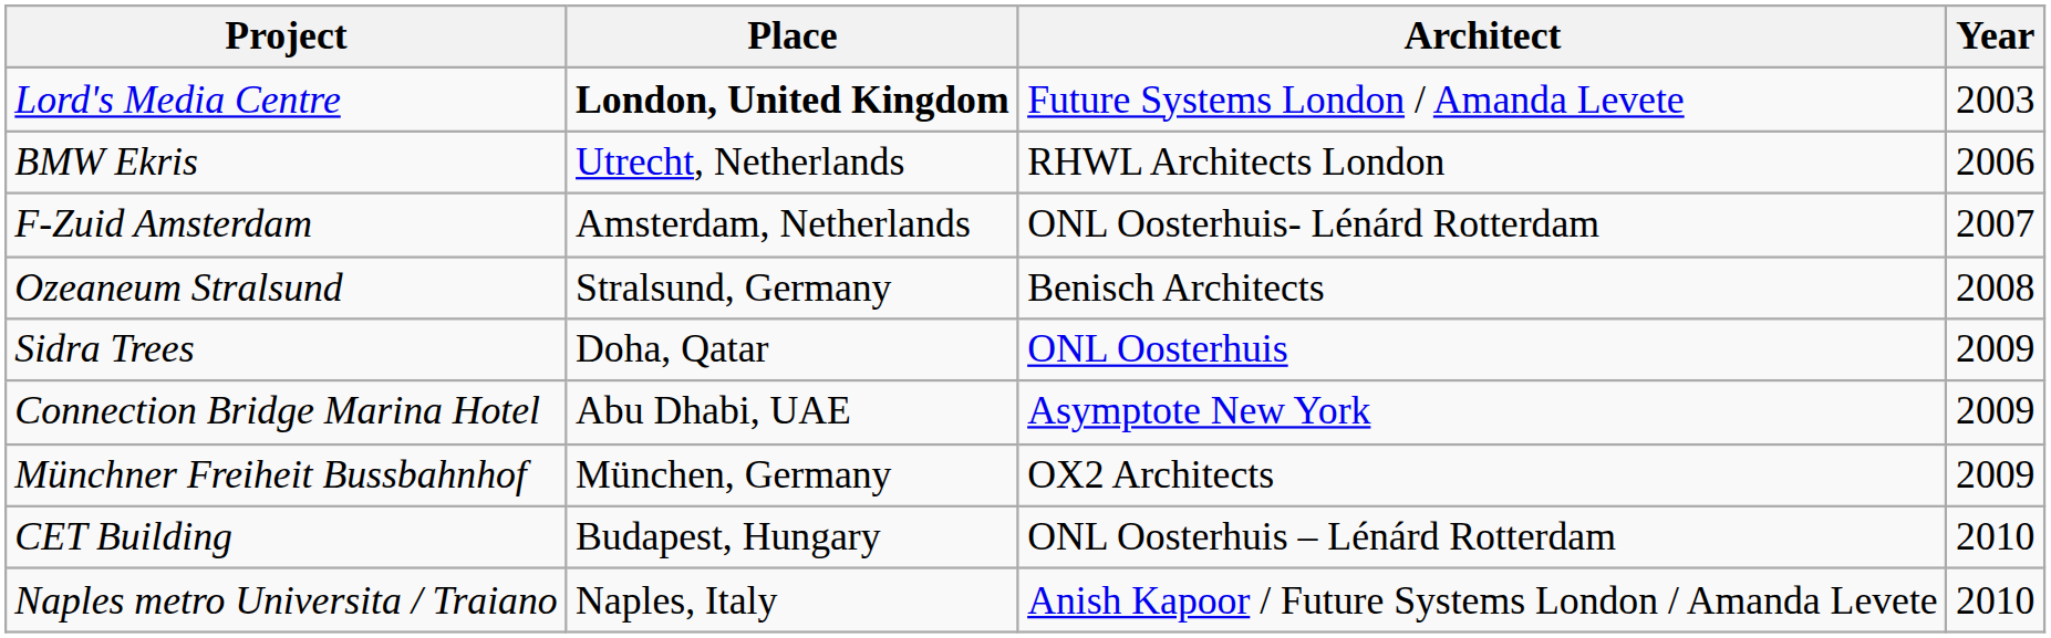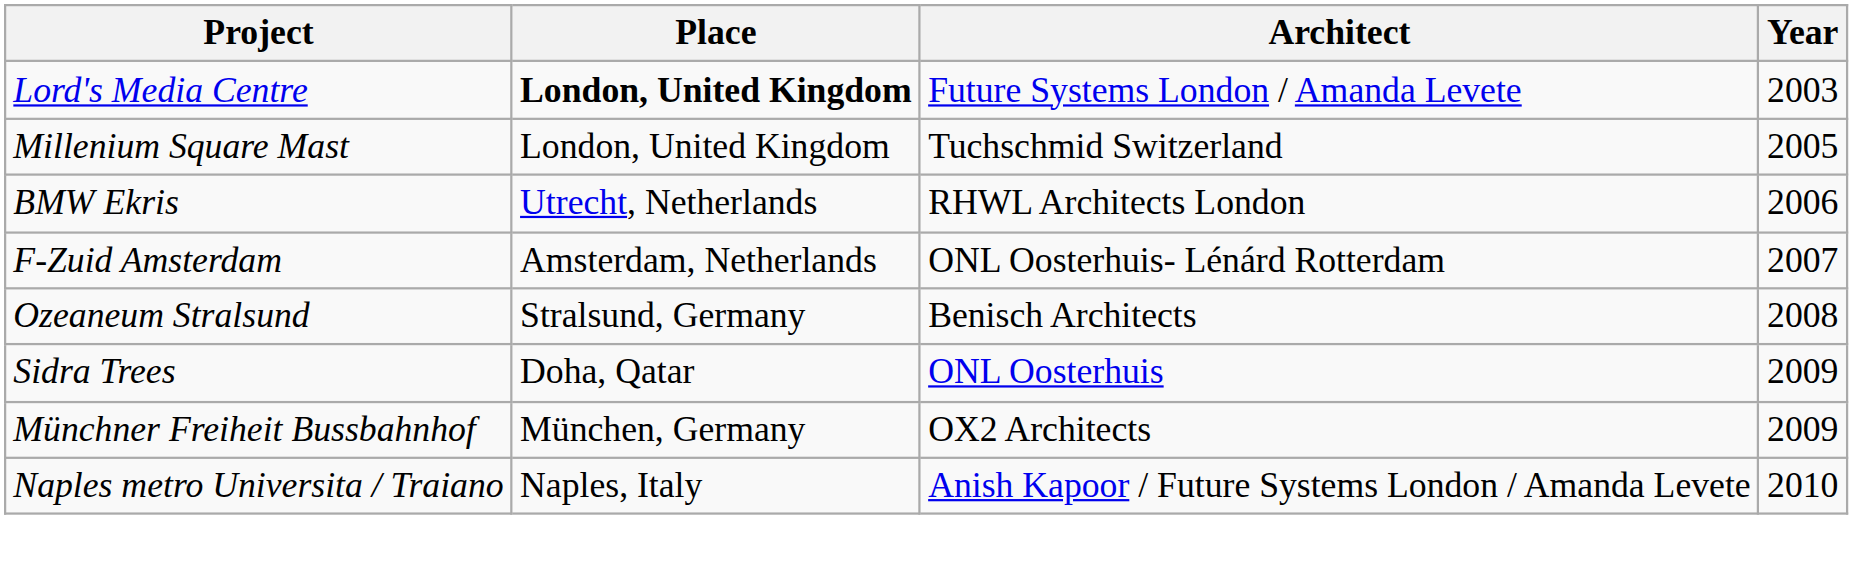+ row: Millenium Square Mast | London, United Kingdom | Tuchschmid Switzerland | 2005
- row: Connection Bridge Marina Hotel | Abu Dhabi, UAE | Asymptote New York | 2009
- row: CET Building | Budapest, Hungary | ONL Oosterhuis – Lénárd Rotterdam | 2010
